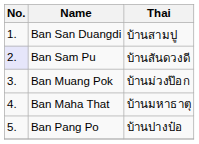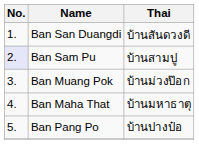Ban San Duangdi | Thai: บ้านสามปู -> บ้านสันดวงดี
Ban Sam Pu | Thai: บ้านสันดวงดี -> บ้านสามปู
